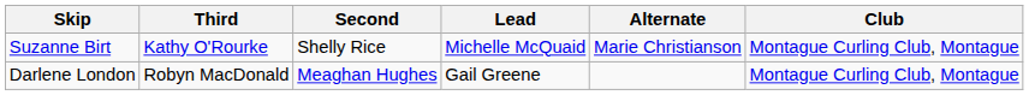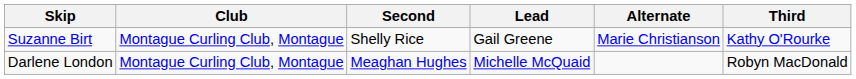columns swapped: Third <-> Club
Suzanne Birt | Lead: Michelle McQuaid -> Gail Greene
Darlene London | Lead: Gail Greene -> Michelle McQuaid
